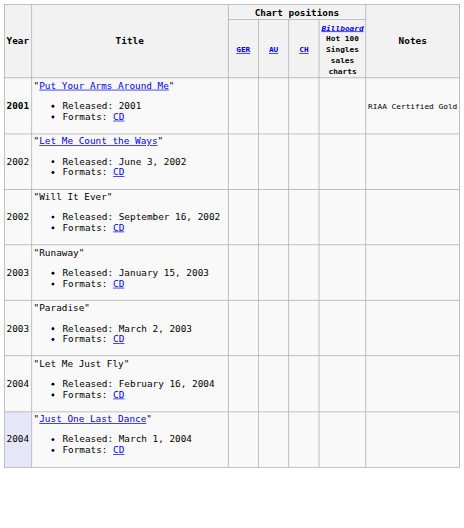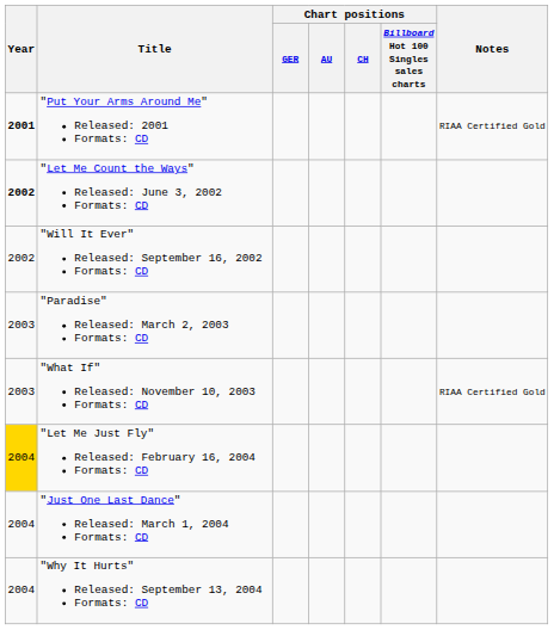"Let Me Count the Ways" Released: June 3, 2002 Formats: CD | Year: normal -> bold
- row: 2003 | "Runaway" Released: January 15, 2003 Formats: CD
+ row: 2003 | "What If" Released: November 10, 2003 Formats: CD | RIAA Certified Gold
"Let Me Just Fly" Released: February 16, 2004 Formats: CD | Year: no background -> gold background
"Just One Last Dance" Released: March 1, 2004 Formats: CD | Year: lavender background -> no background
+ row: 2004 | "Why It Hurts" Released: September 13, 2004 Formats: CD
